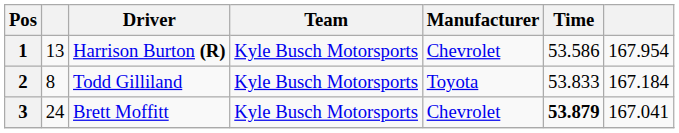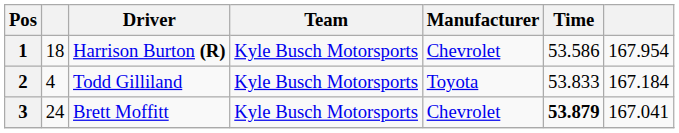1 | column 2: 13 -> 18
2 | column 2: 8 -> 4
